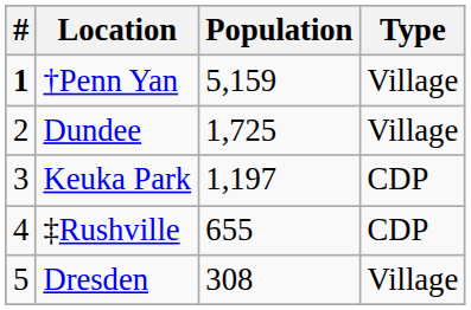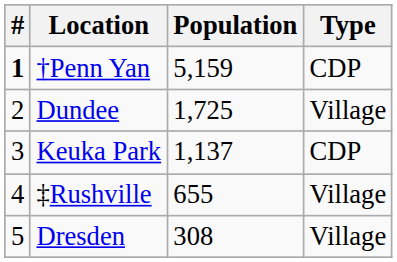†Penn Yan | Type: Village -> CDP
Keuka Park | Population: 1,197 -> 1,137
‡Rushville | Type: CDP -> Village
